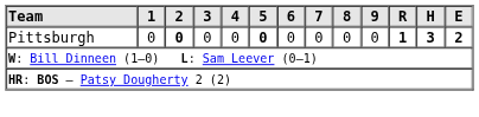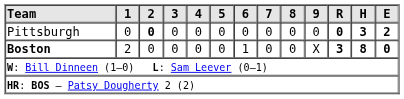Pittsburgh | 5: bold -> normal
Pittsburgh | R: 1 -> 0
+ row: Boston | 2 | 0 | 0 | 0 | 0 | 1 | 0 | 0 | X | 3 | 8 | 0
